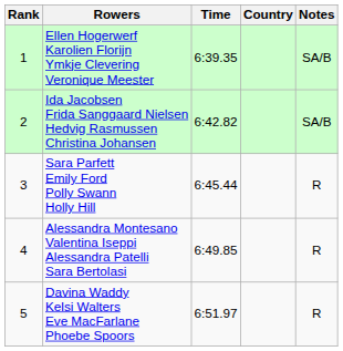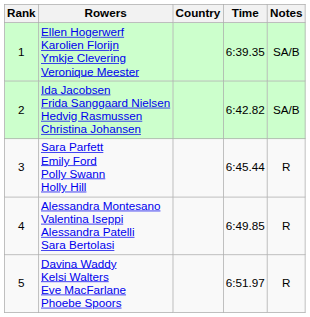columns swapped: Country <-> Time
